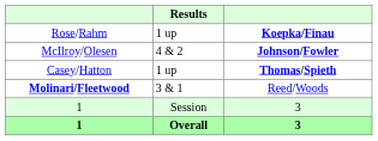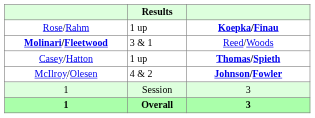rows swapped: McIlroy/Olesen <-> Molinari/Fleetwood
